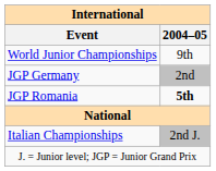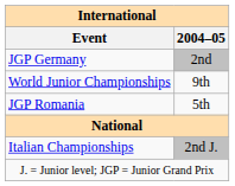rows swapped: World Junior Championships <-> JGP Germany
JGP Romania | 2004–05: bold -> normal
